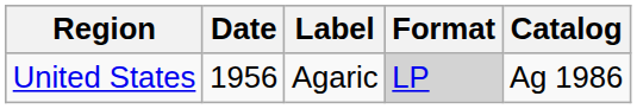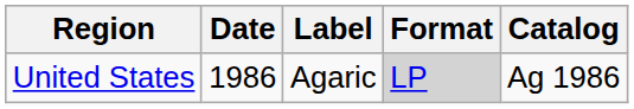United States | Date: 1956 -> 1986
